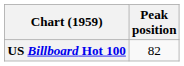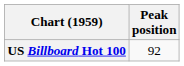US Billboard Hot 100 | Peak position: 82 -> 92
